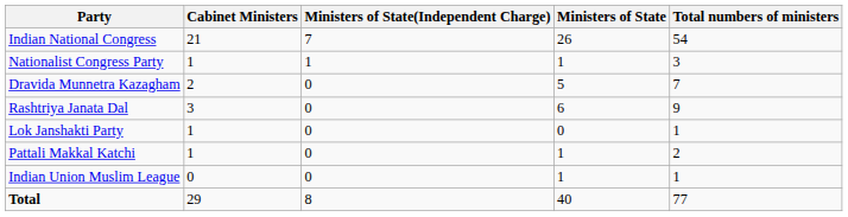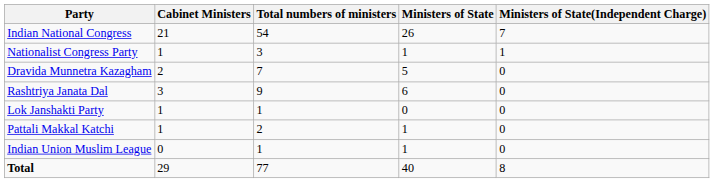columns swapped: Ministers of State(Independent Charge) <-> Total numbers of ministers
